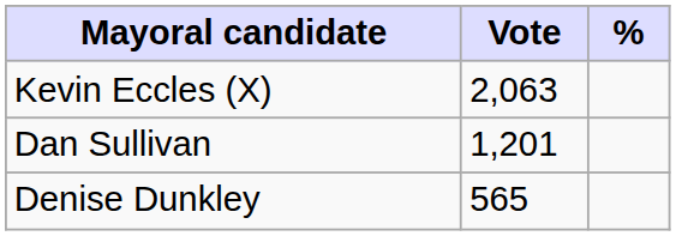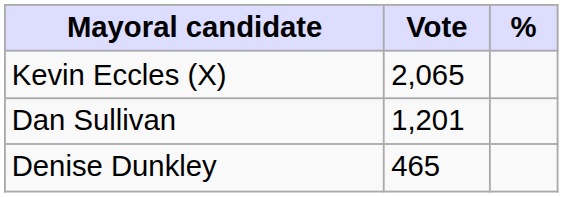Kevin Eccles (X) | Vote: 2,063 -> 2,065
Denise Dunkley | Vote: 565 -> 465
